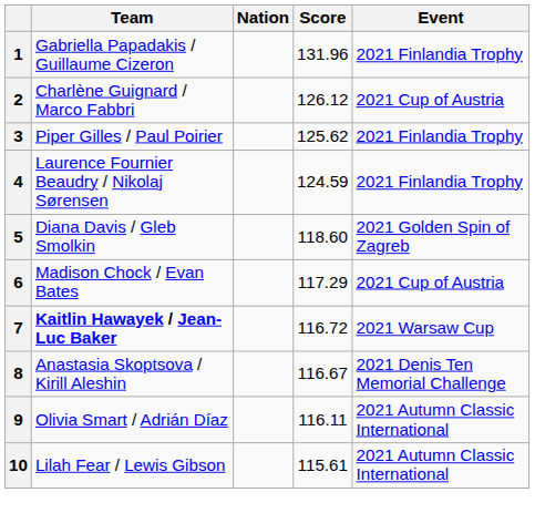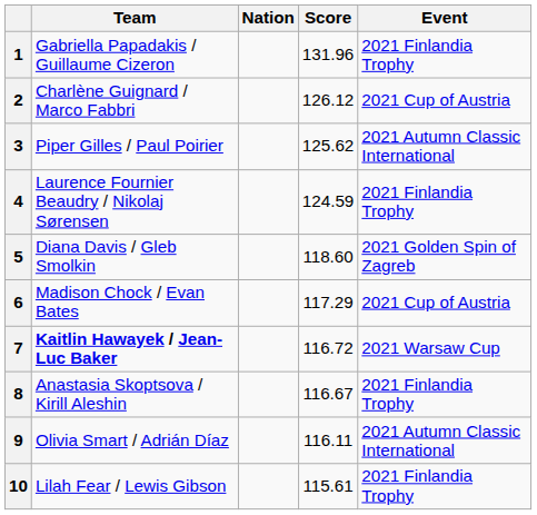3 | Event: 2021 Finlandia Trophy -> 2021 Autumn Classic International
8 | Event: 2021 Denis Ten Memorial Challenge -> 2021 Finlandia Trophy
10 | Event: 2021 Autumn Classic International -> 2021 Finlandia Trophy
